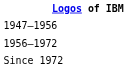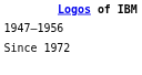- row: 1956–1972
